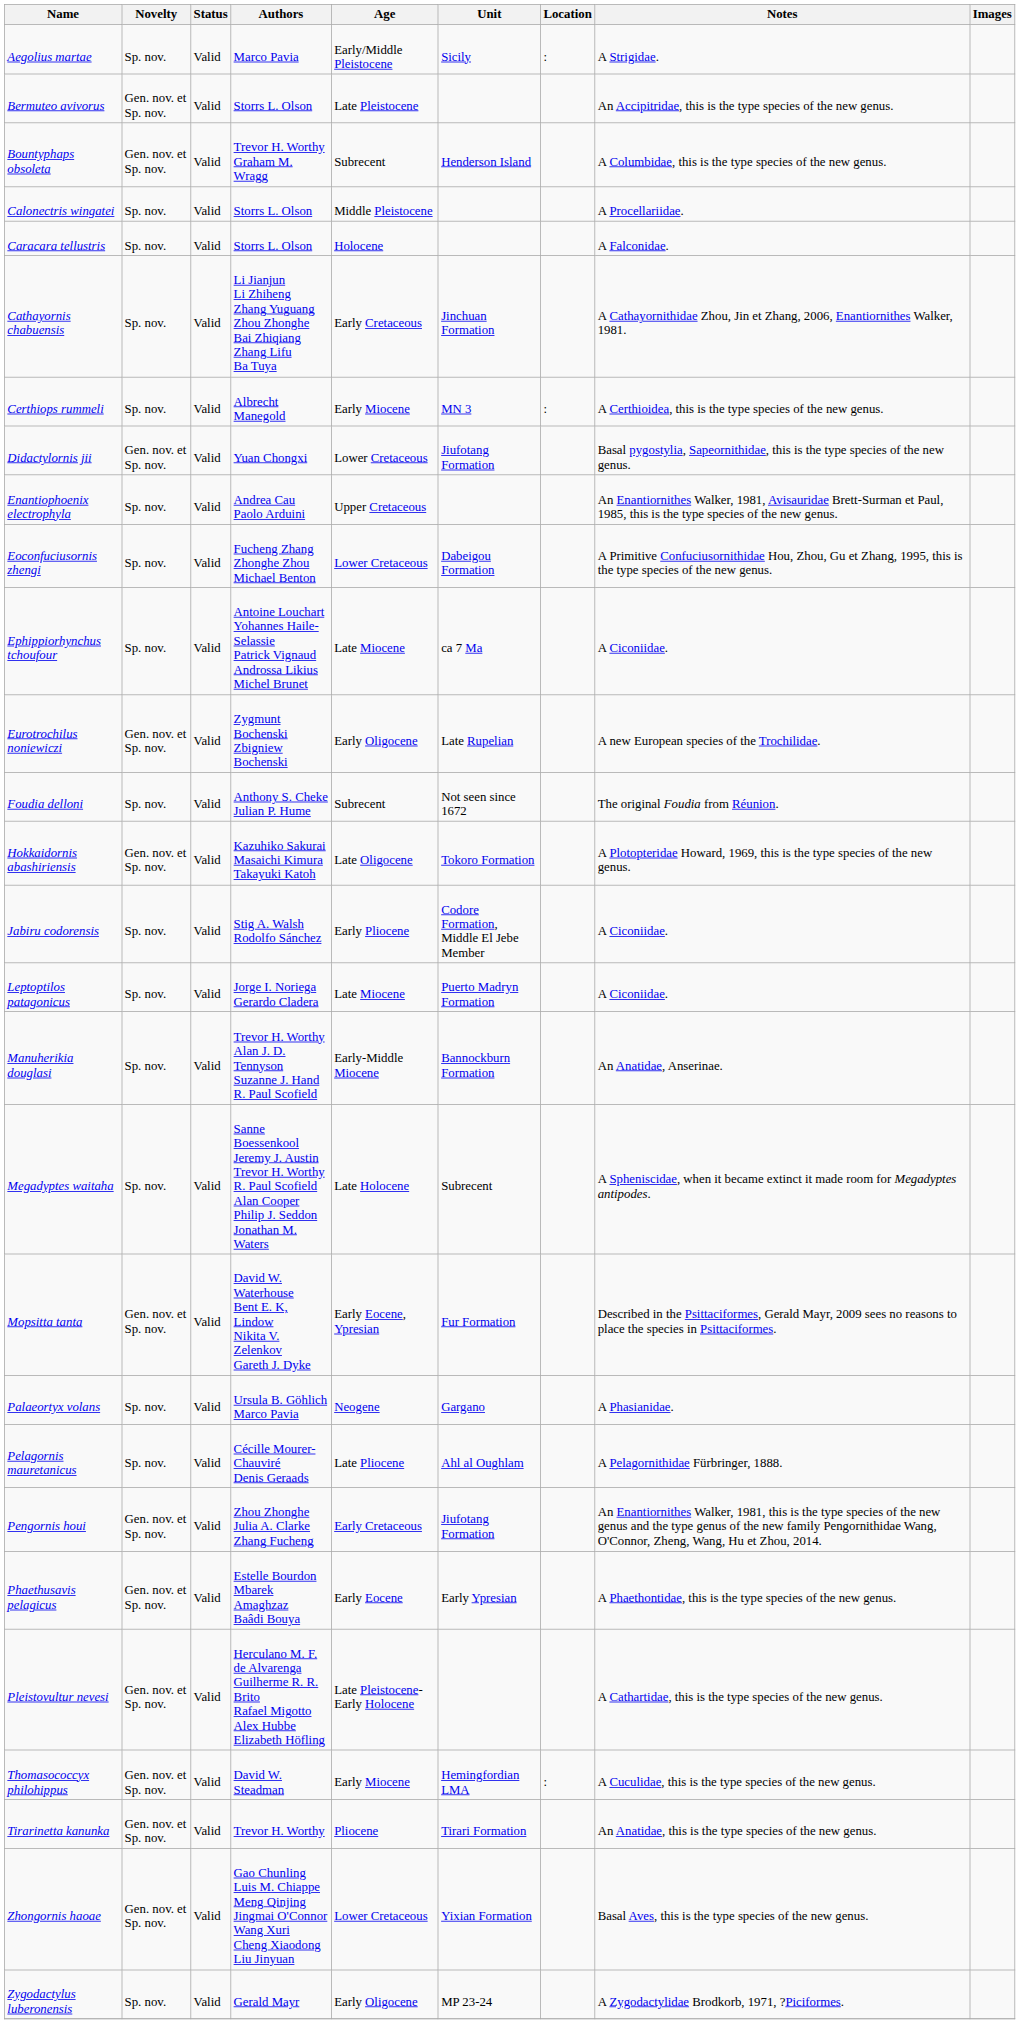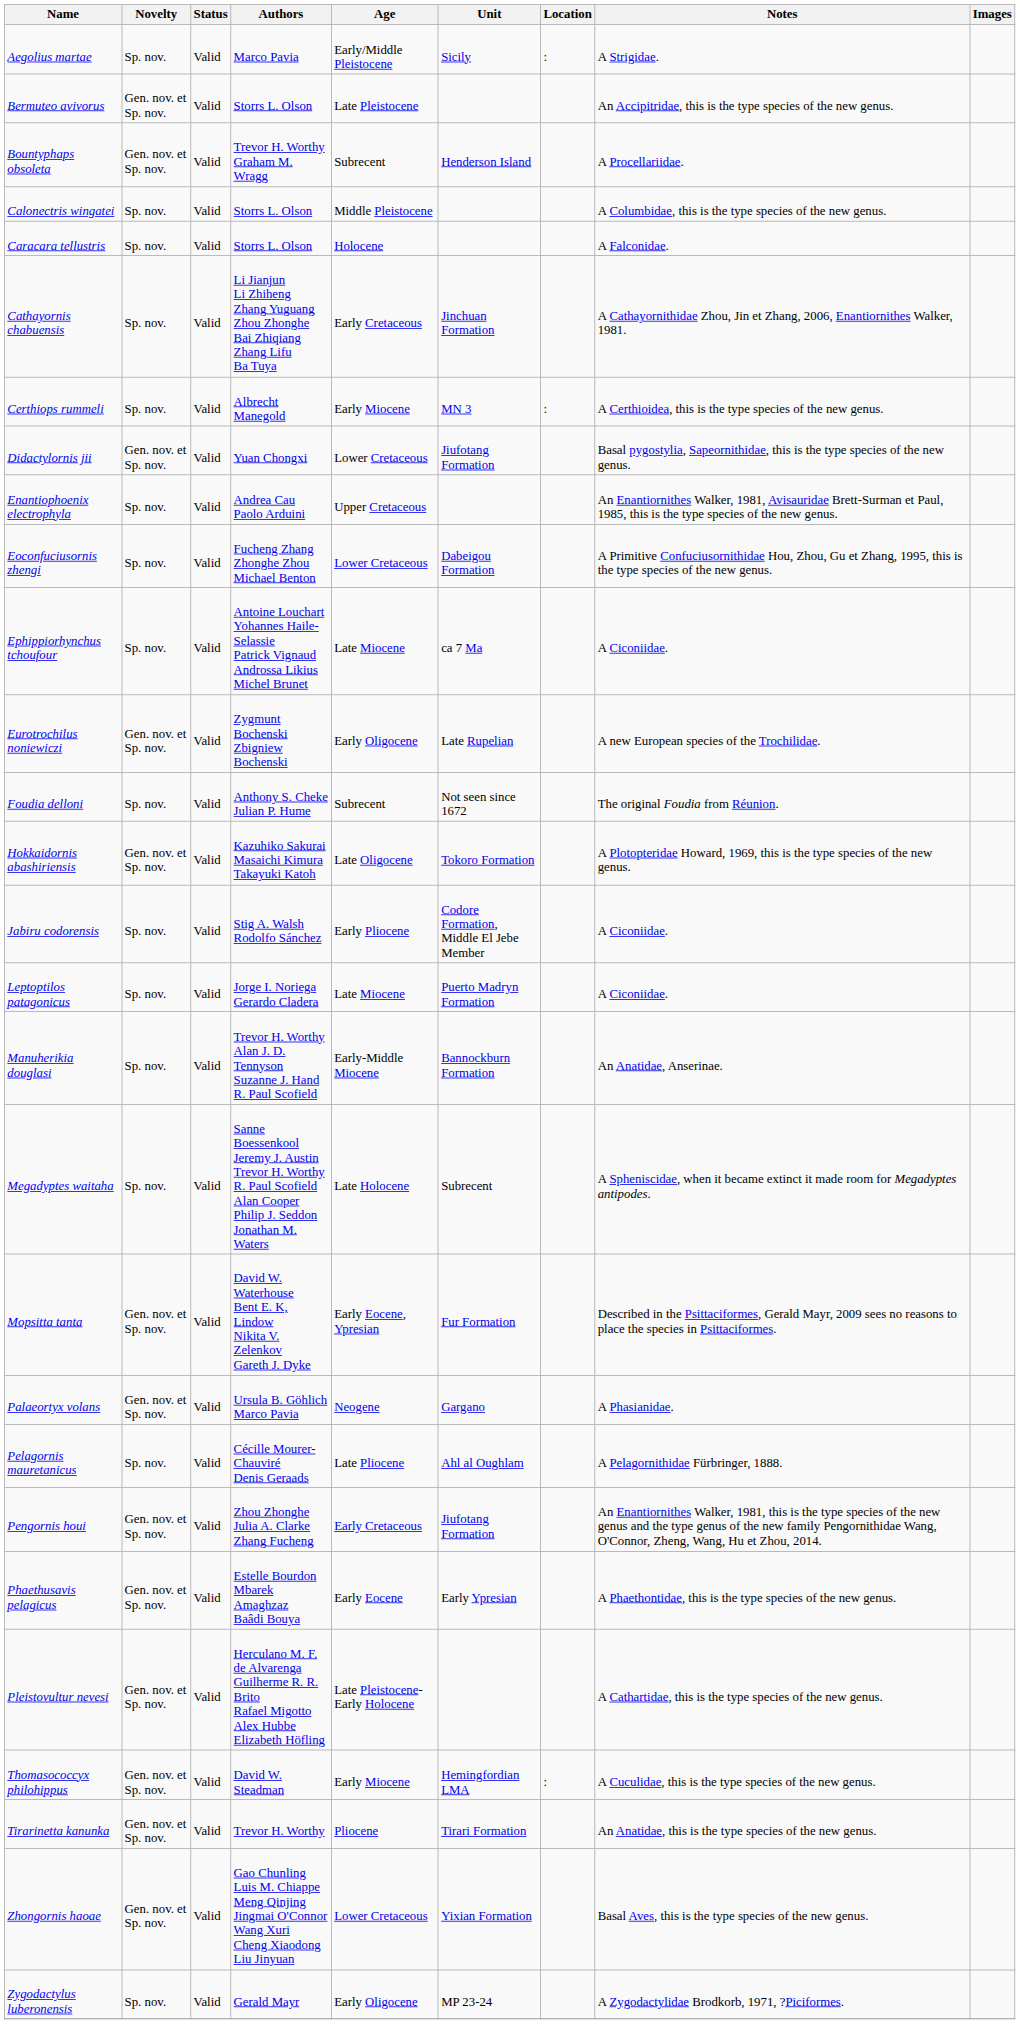Bountyphaps obsoleta | Notes: A Columbidae, this is the type species of the new genus. -> A Procellariidae.
Calonectris wingatei | Notes: A Procellariidae. -> A Columbidae, this is the type species of the new genus.
Palaeortyx volans | Novelty: Sp. nov. -> Gen. nov. et Sp. nov.
